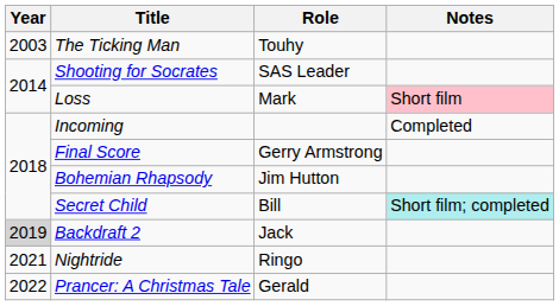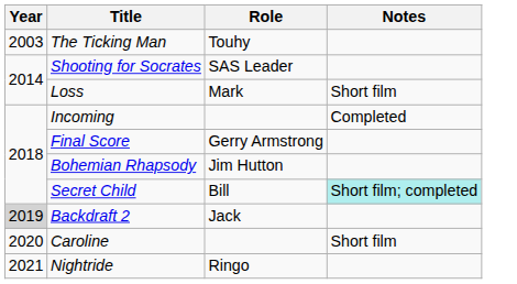Loss | Notes: pink background -> no background
+ row: 2020 | Caroline | Short film
- row: 2022 | Prancer: A Christmas Tale | Gerald
